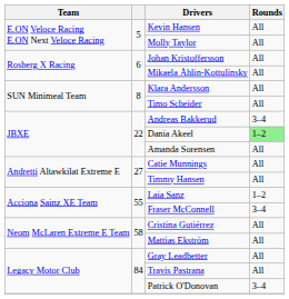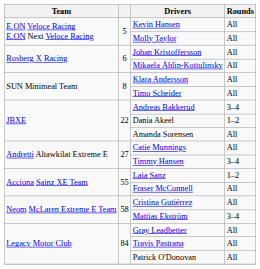Dania Akeel | Rounds: lightgreen background -> no background
Timmy Hansen | Rounds: All -> 3–4
Fraser McConnell | Rounds: 3–4 -> All
Mattias Ekström | Rounds: All -> 3–4
Patrick O'Donovan | Rounds: 3–4 -> All
